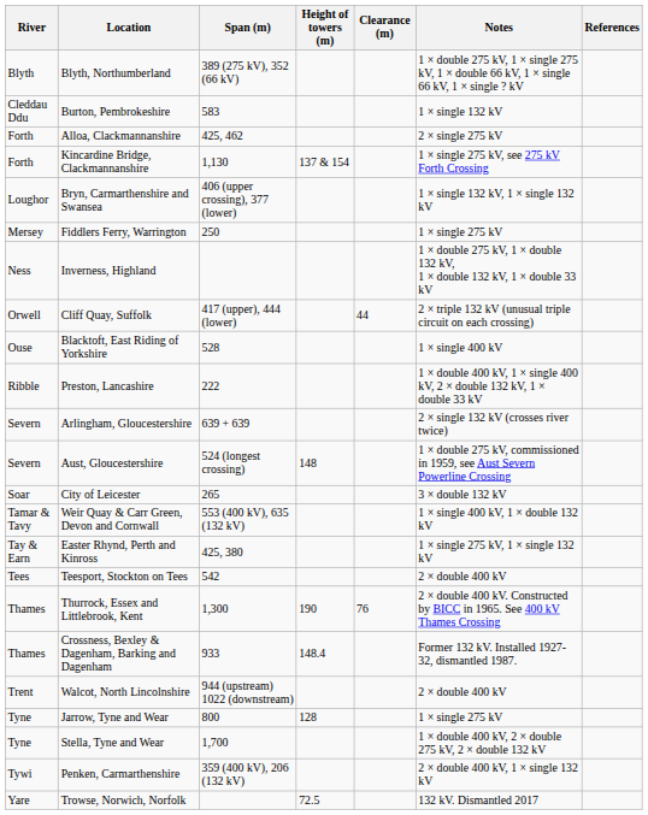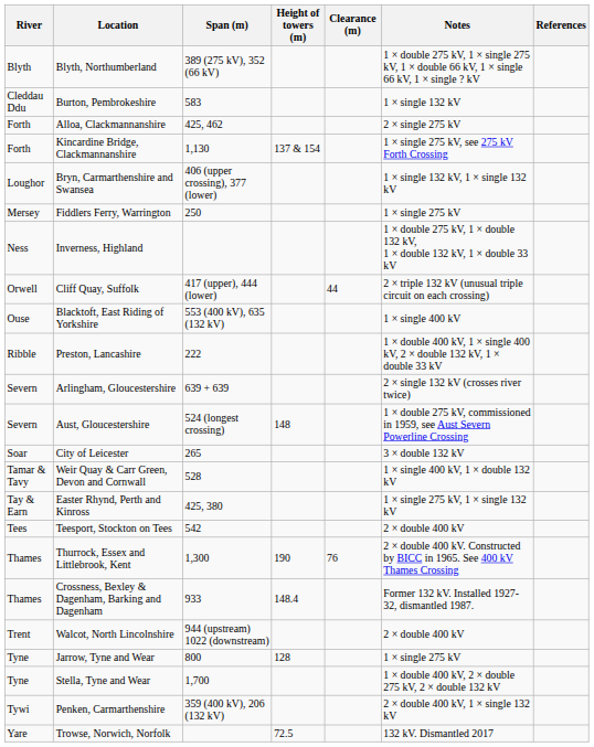Blacktoft, East Riding of Yorkshire | Span (m): 528 -> 553 (400 kV), 635 (132 kV)
Weir Quay & Carr Green, Devon and Cornwall | Span (m): 553 (400 kV), 635 (132 kV) -> 528
